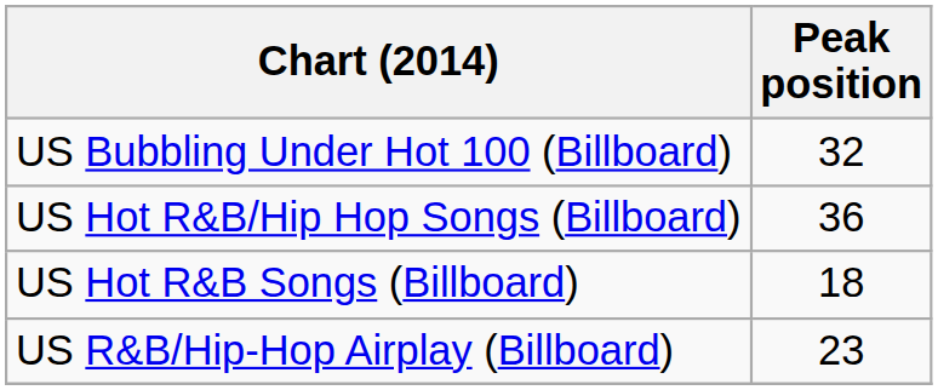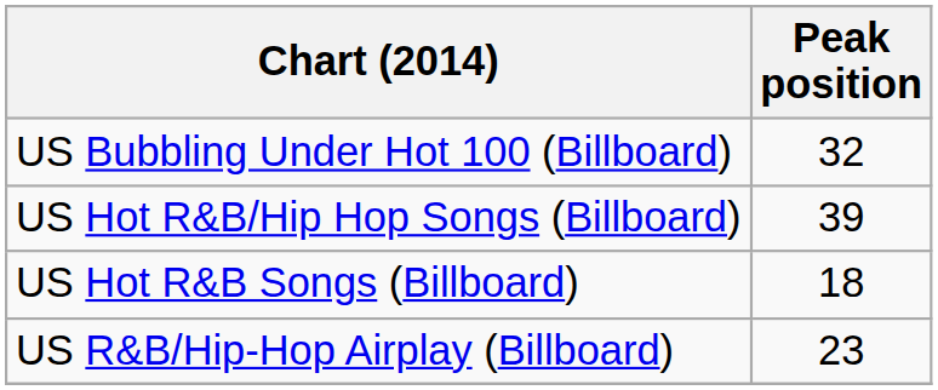US Hot R&B/Hip Hop Songs (Billboard) | Peak position: 36 -> 39
